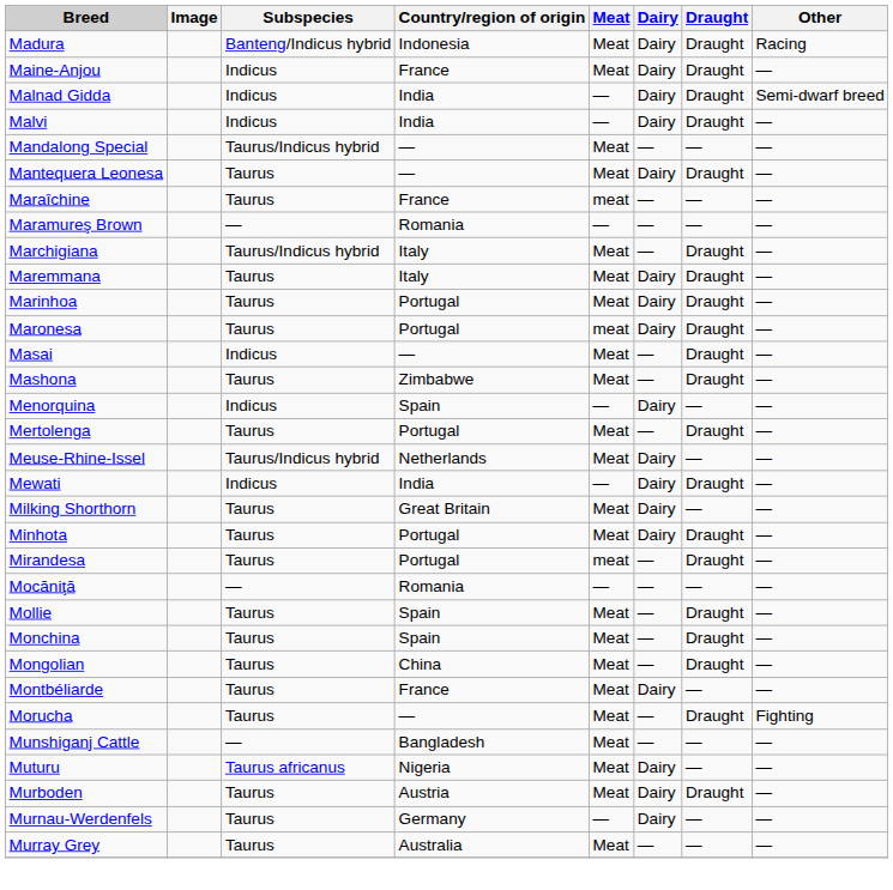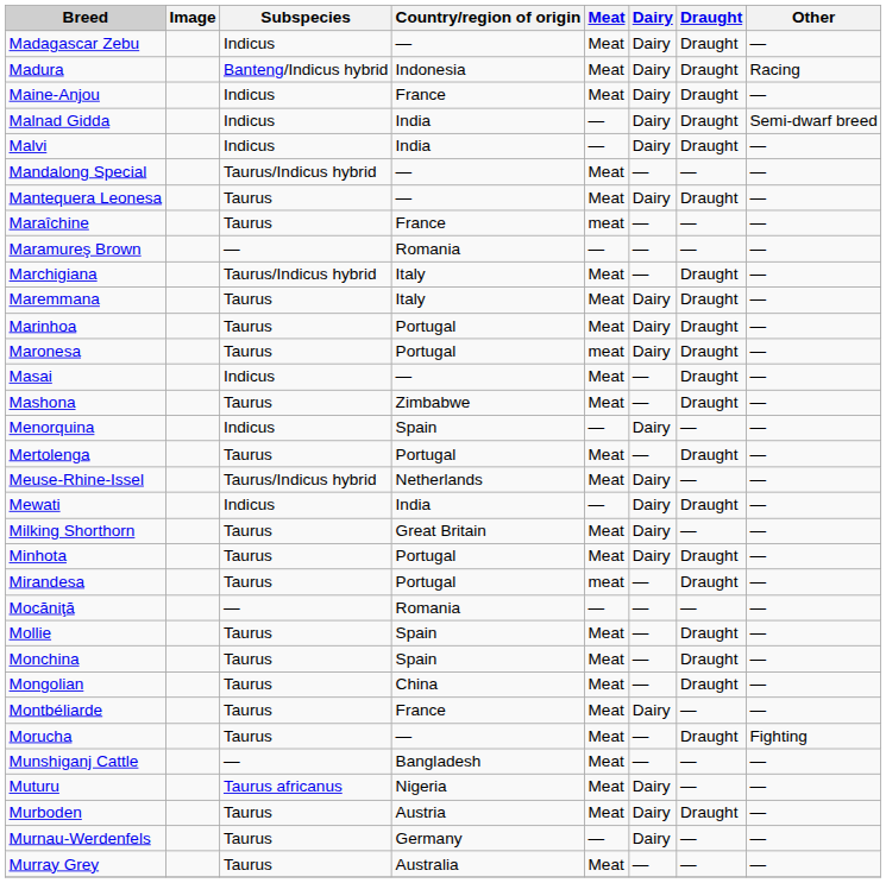+ row: Madagascar Zebu | Indicus | — | Meat | Dairy | Draught | —
